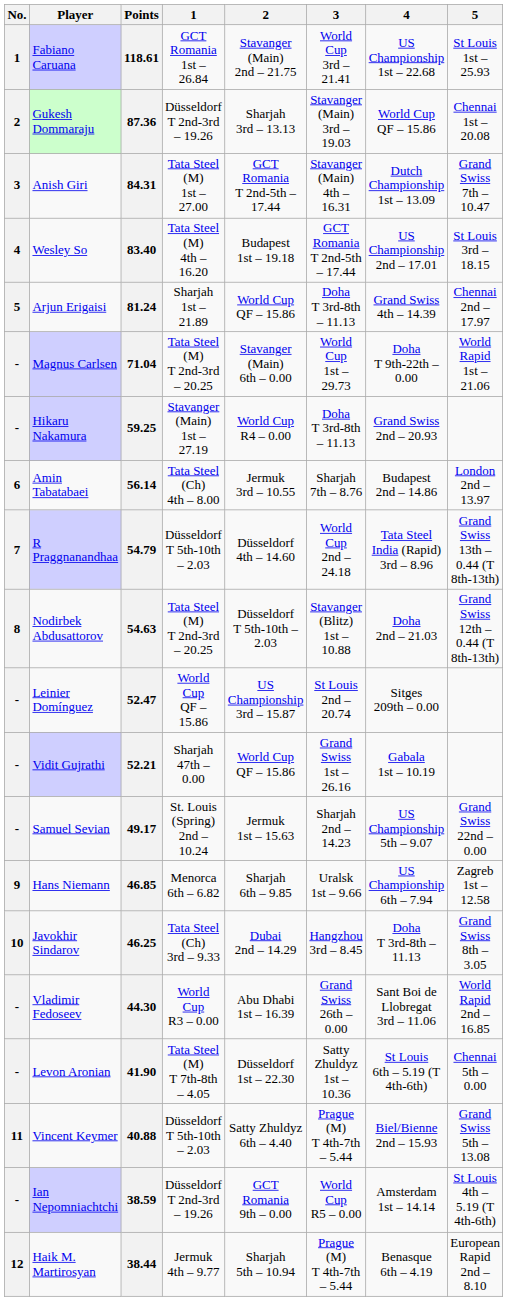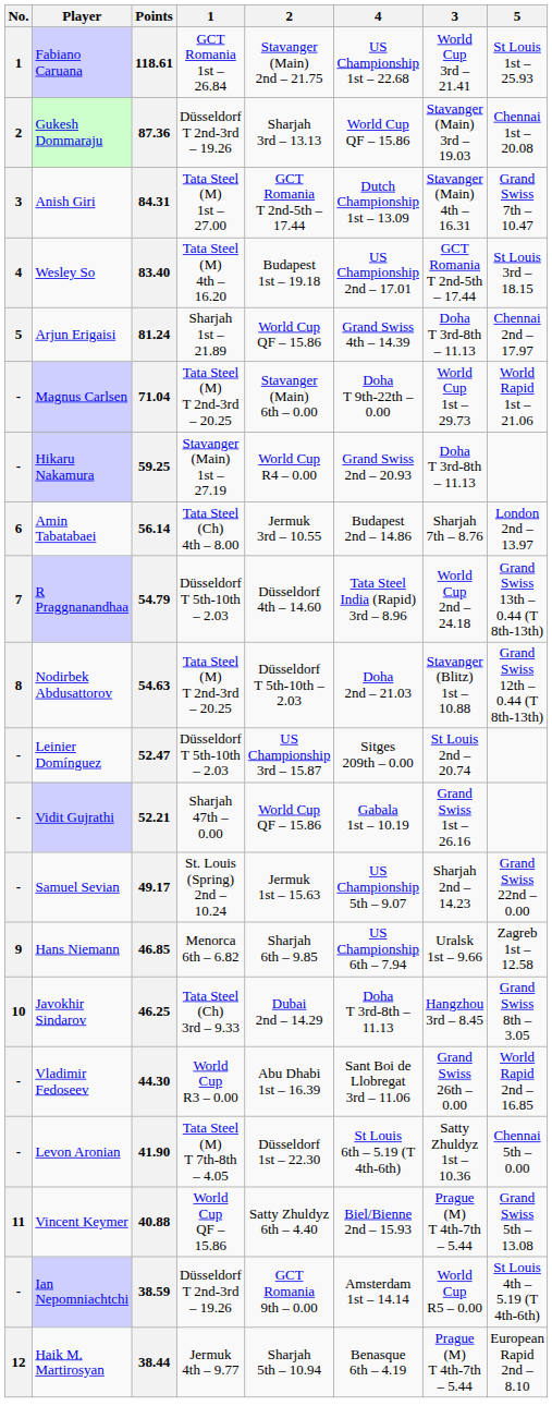columns swapped: 3 <-> 4
52.47 | 1: World Cup QF – 15.86 -> Düsseldorf T 5th-10th – 2.03
40.88 | 1: Düsseldorf T 5th-10th – 2.03 -> World Cup QF – 15.86
